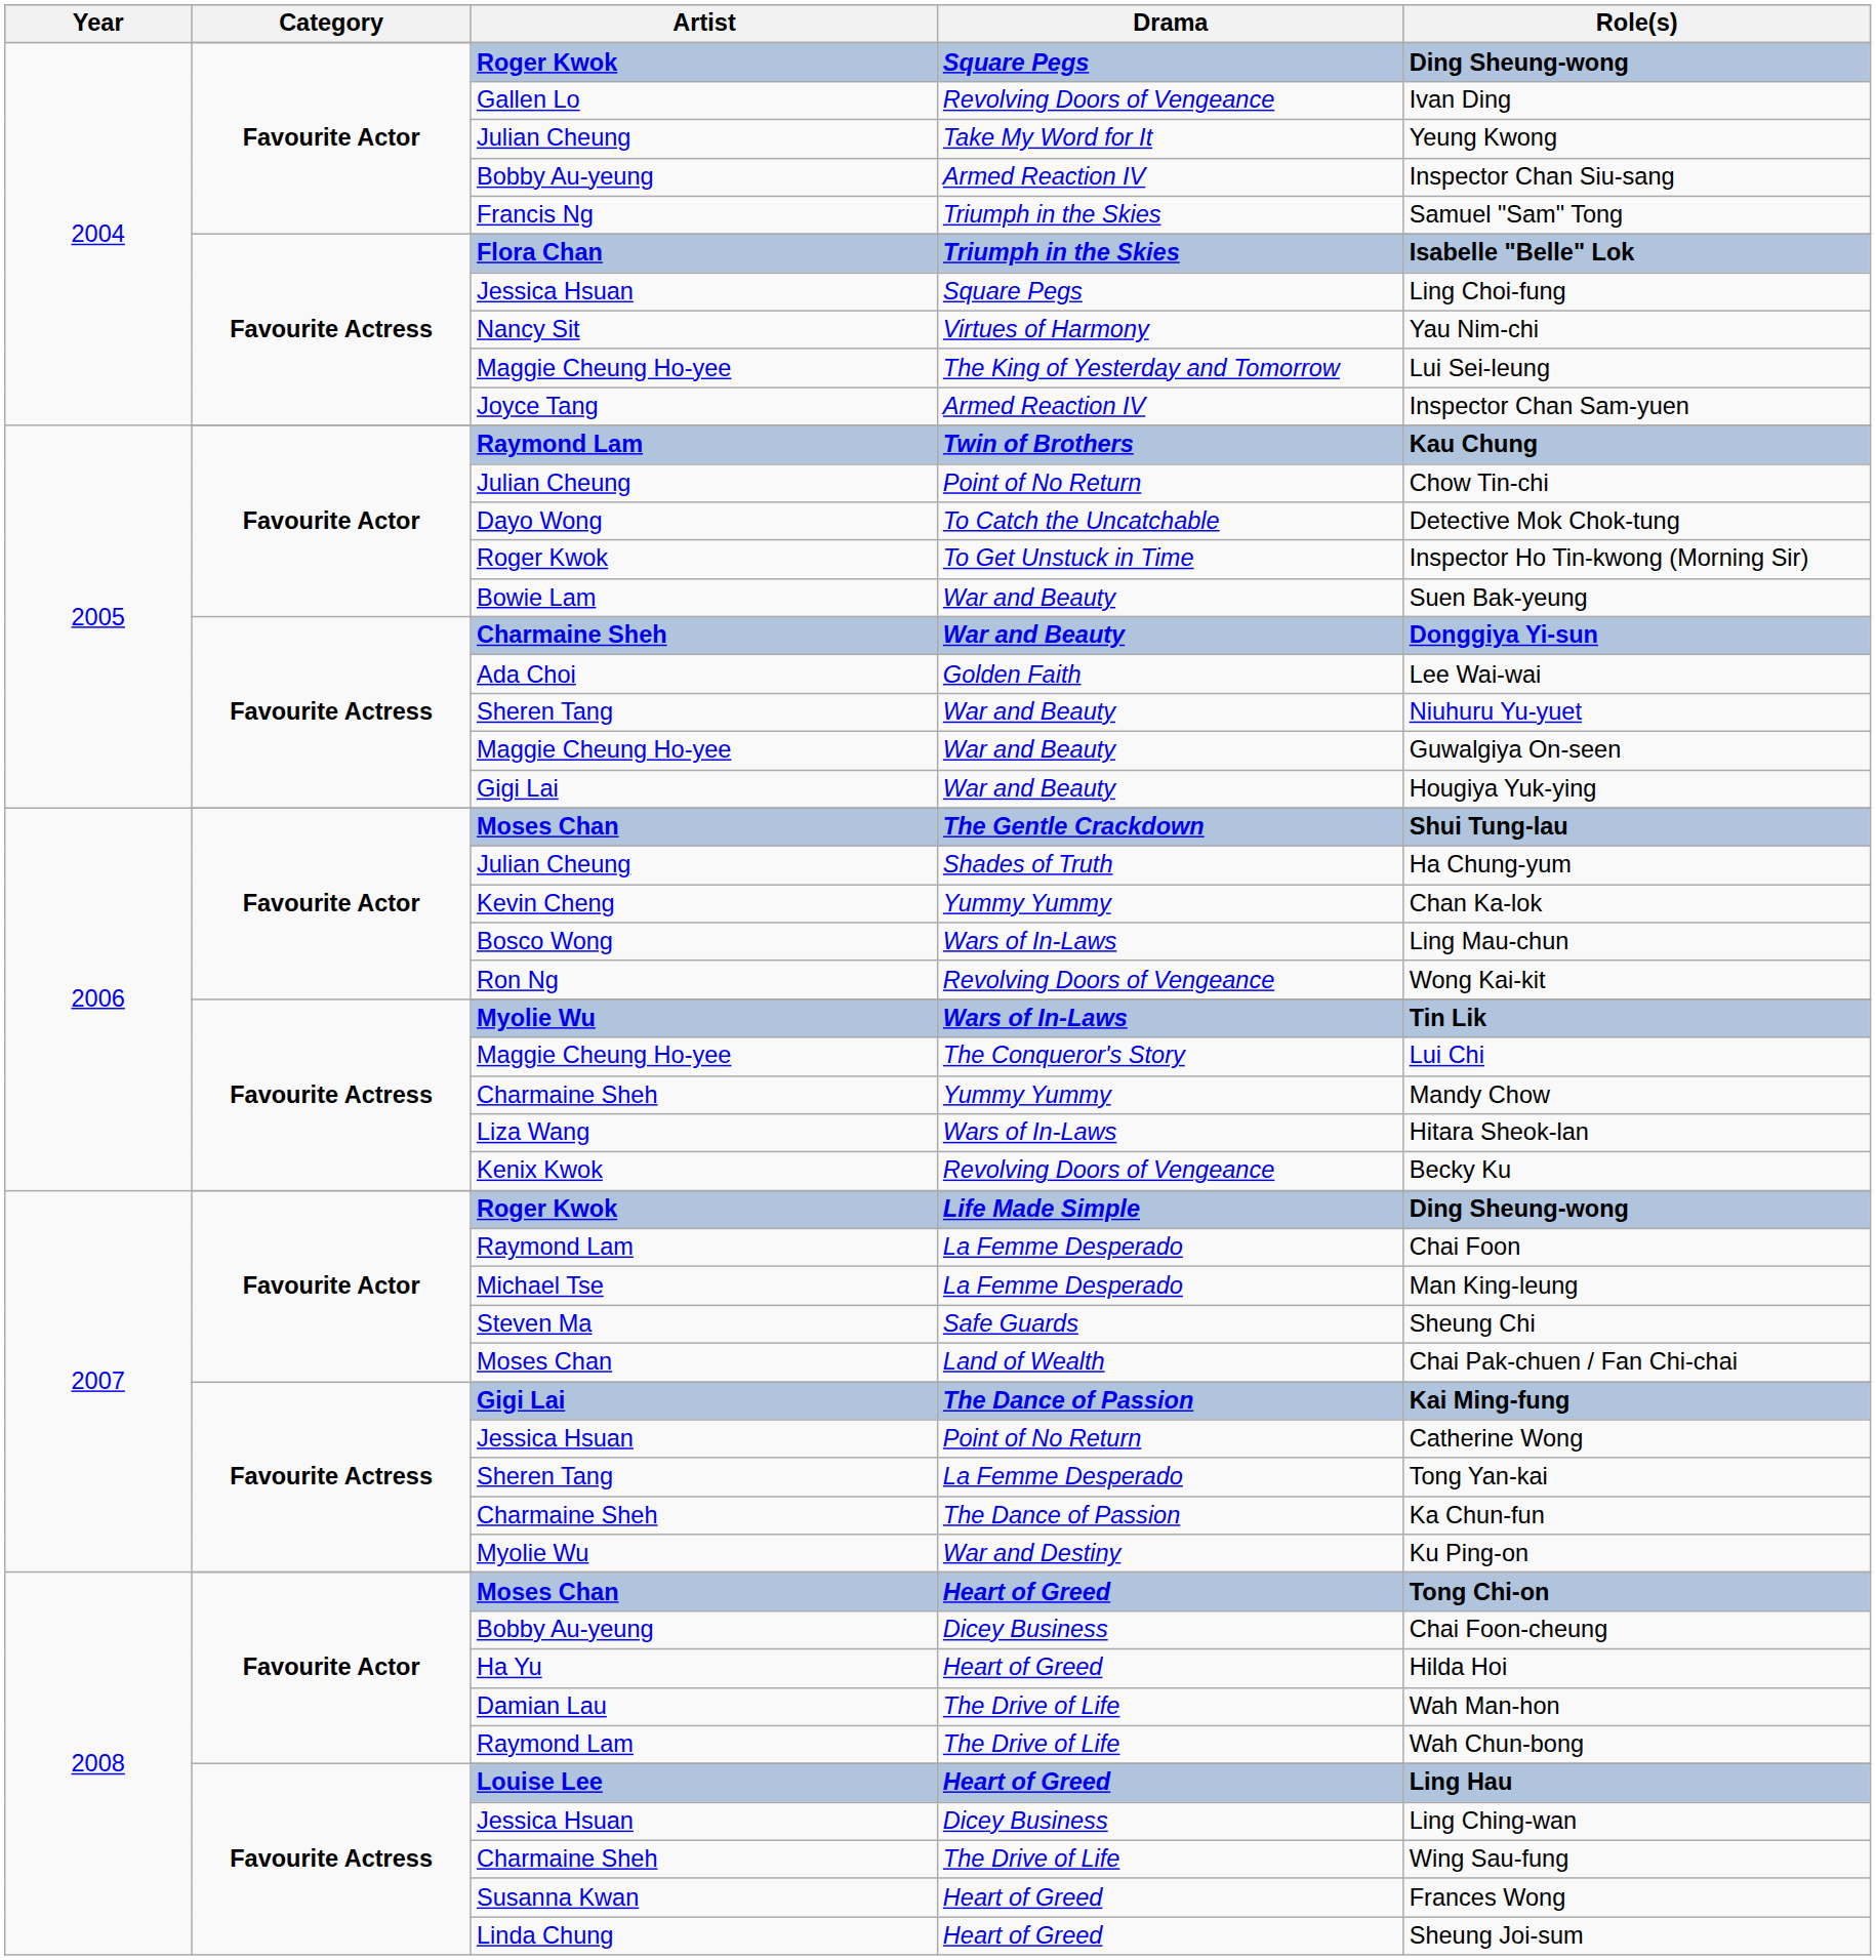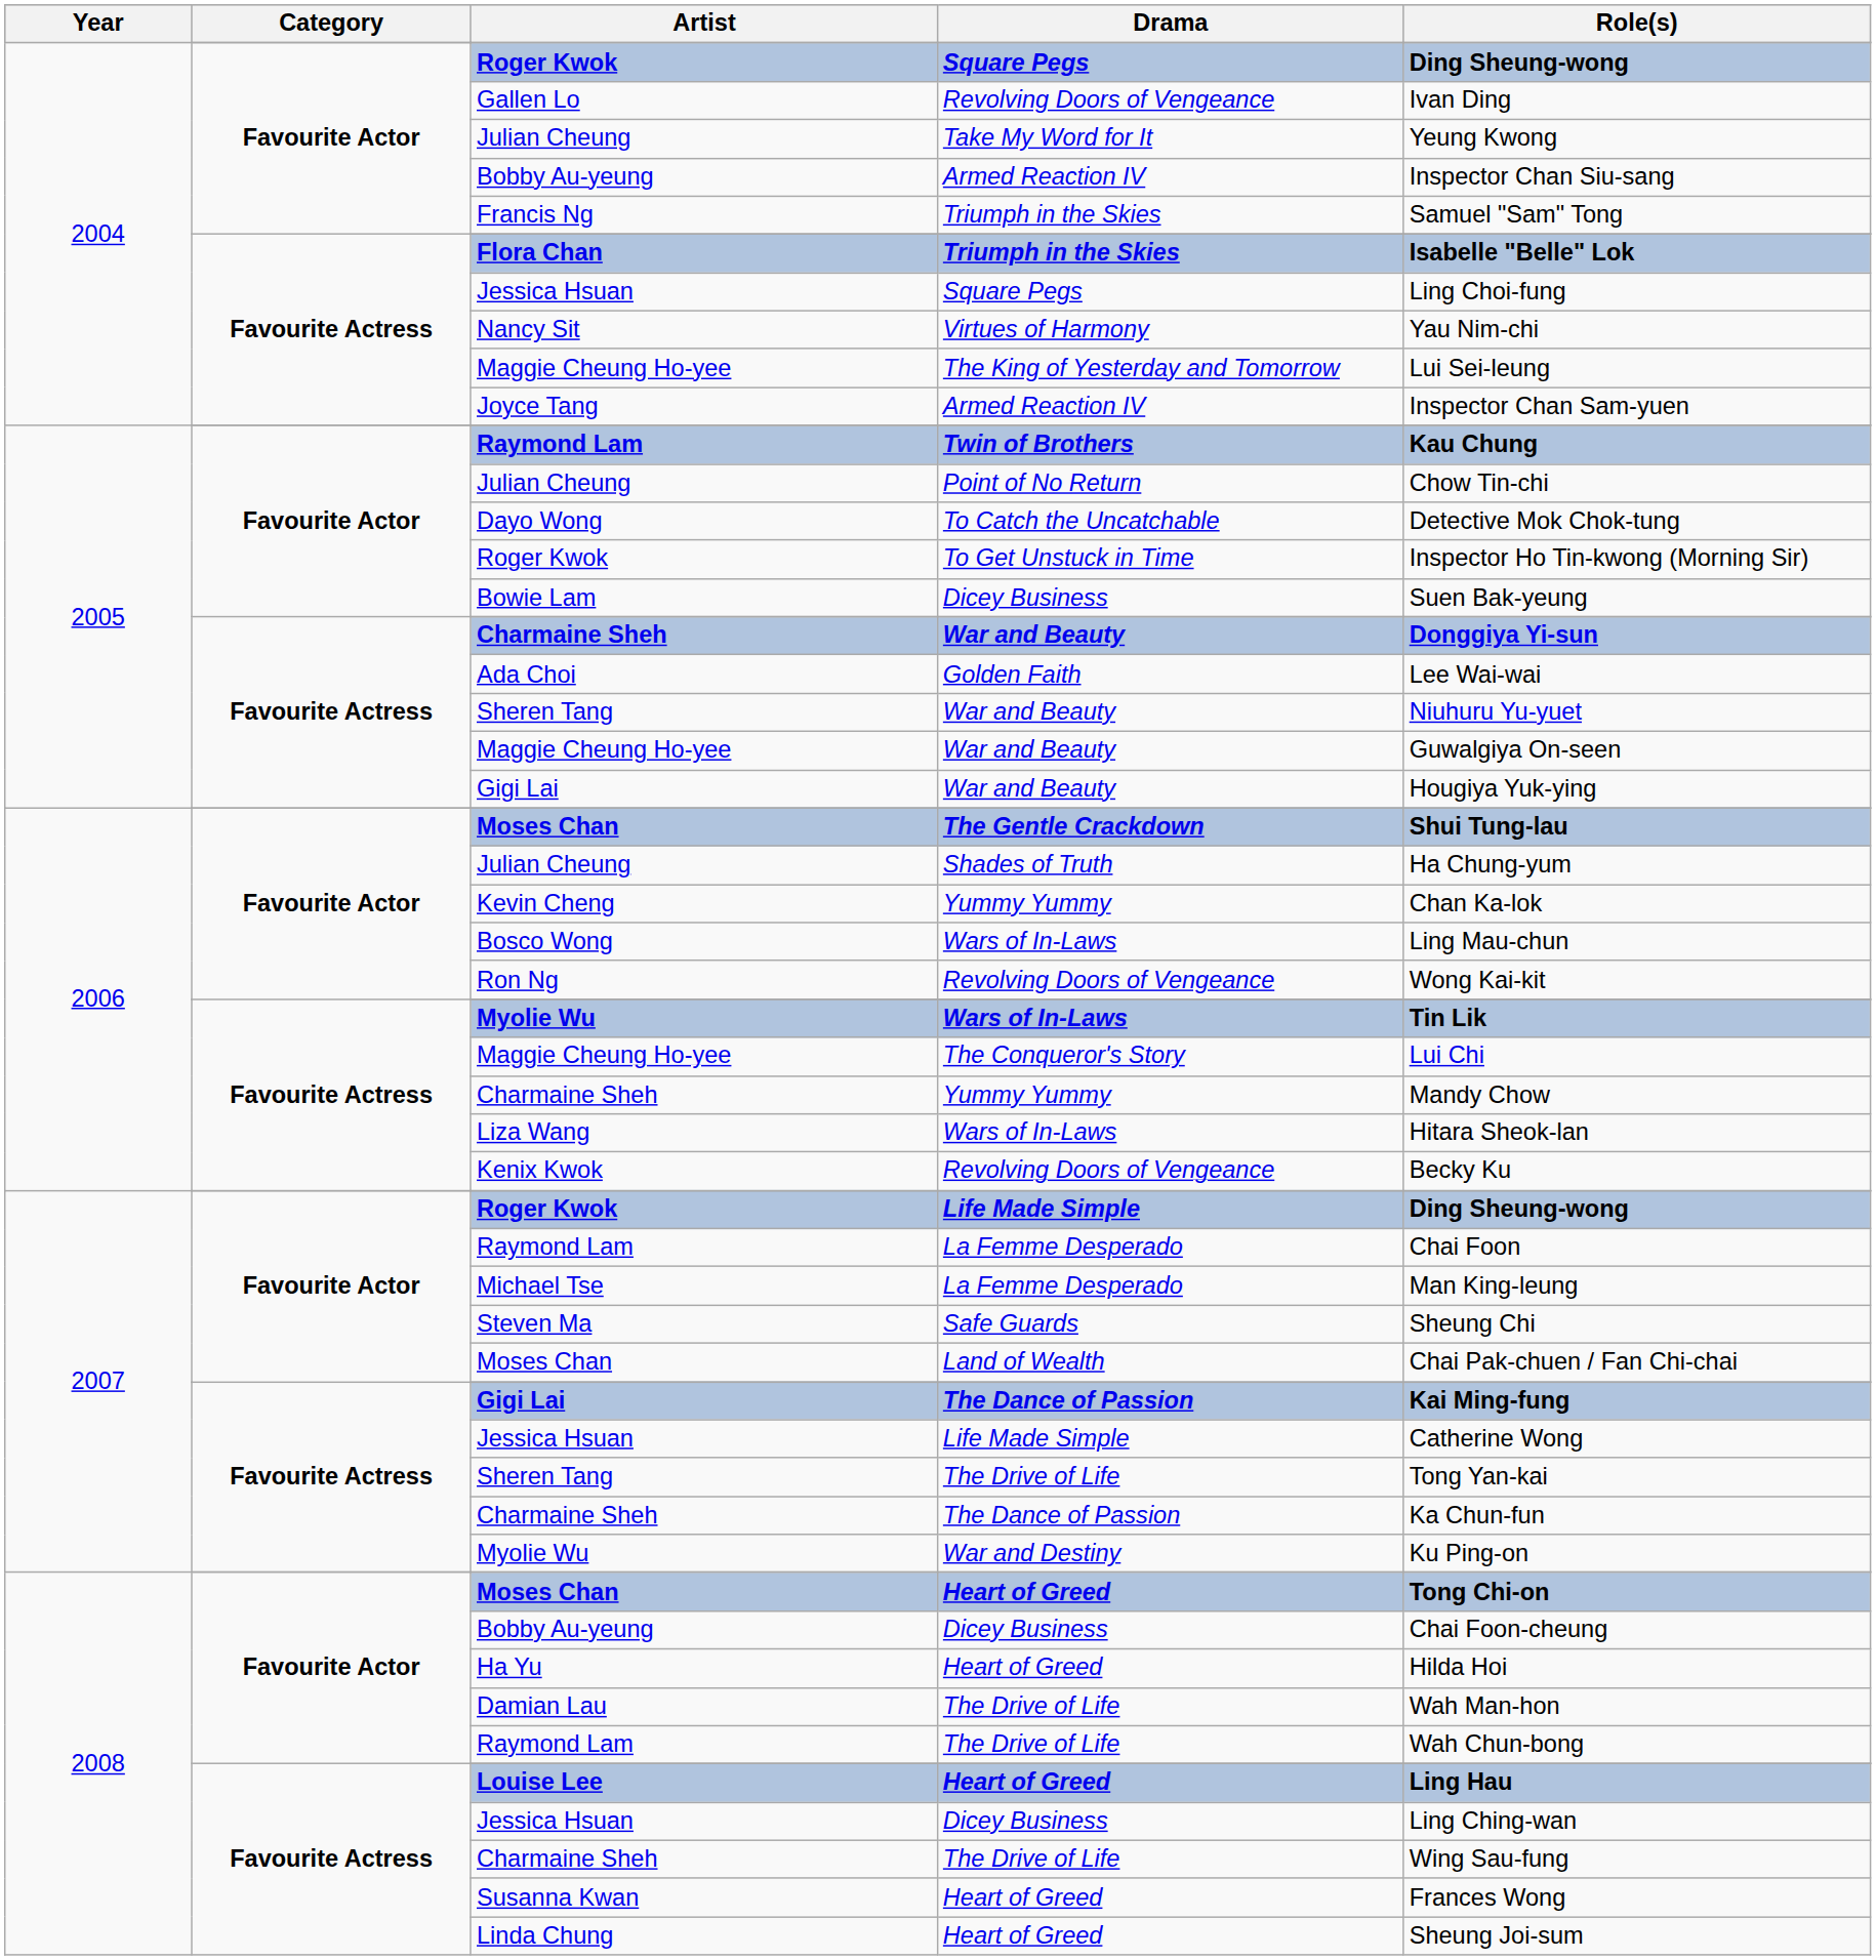Bowie Lam | Drama: War and Beauty -> Dicey Business
2007 / Jessica Hsuan | Drama: Point of No Return -> Life Made Simple
2007 / Sheren Tang | Drama: La Femme Desperado -> The Drive of Life
